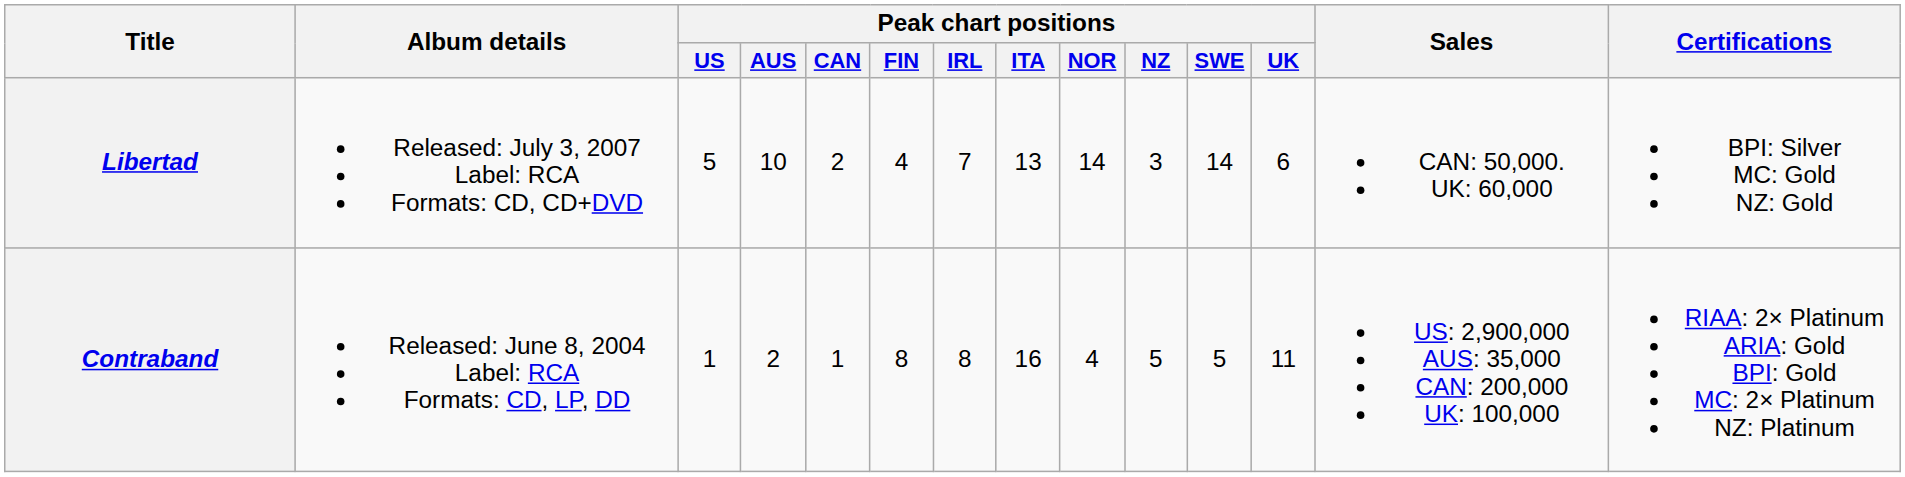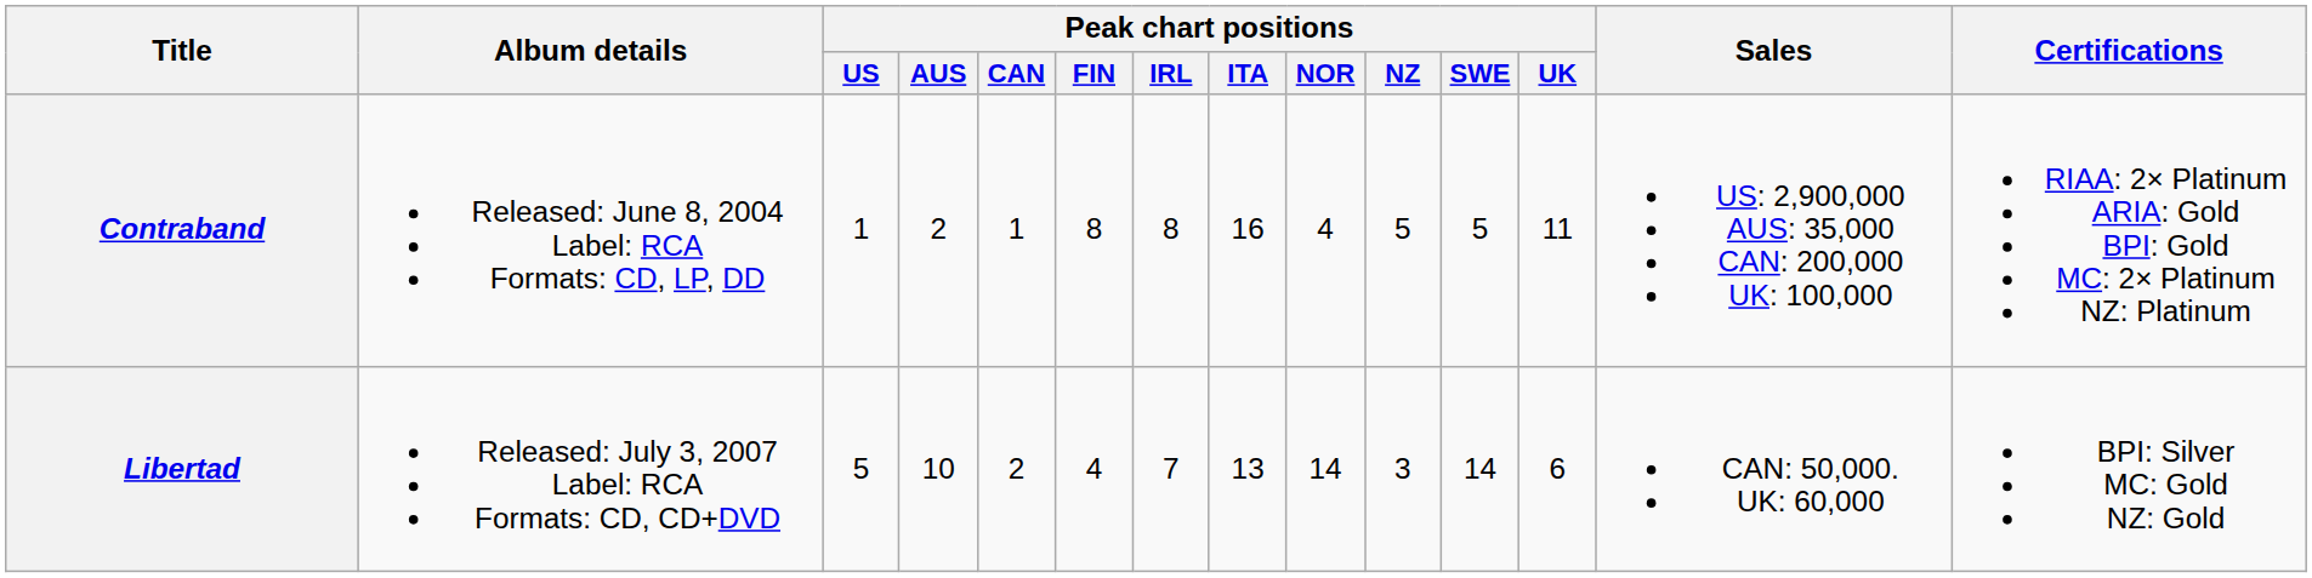rows swapped: Contraband <-> Libertad
